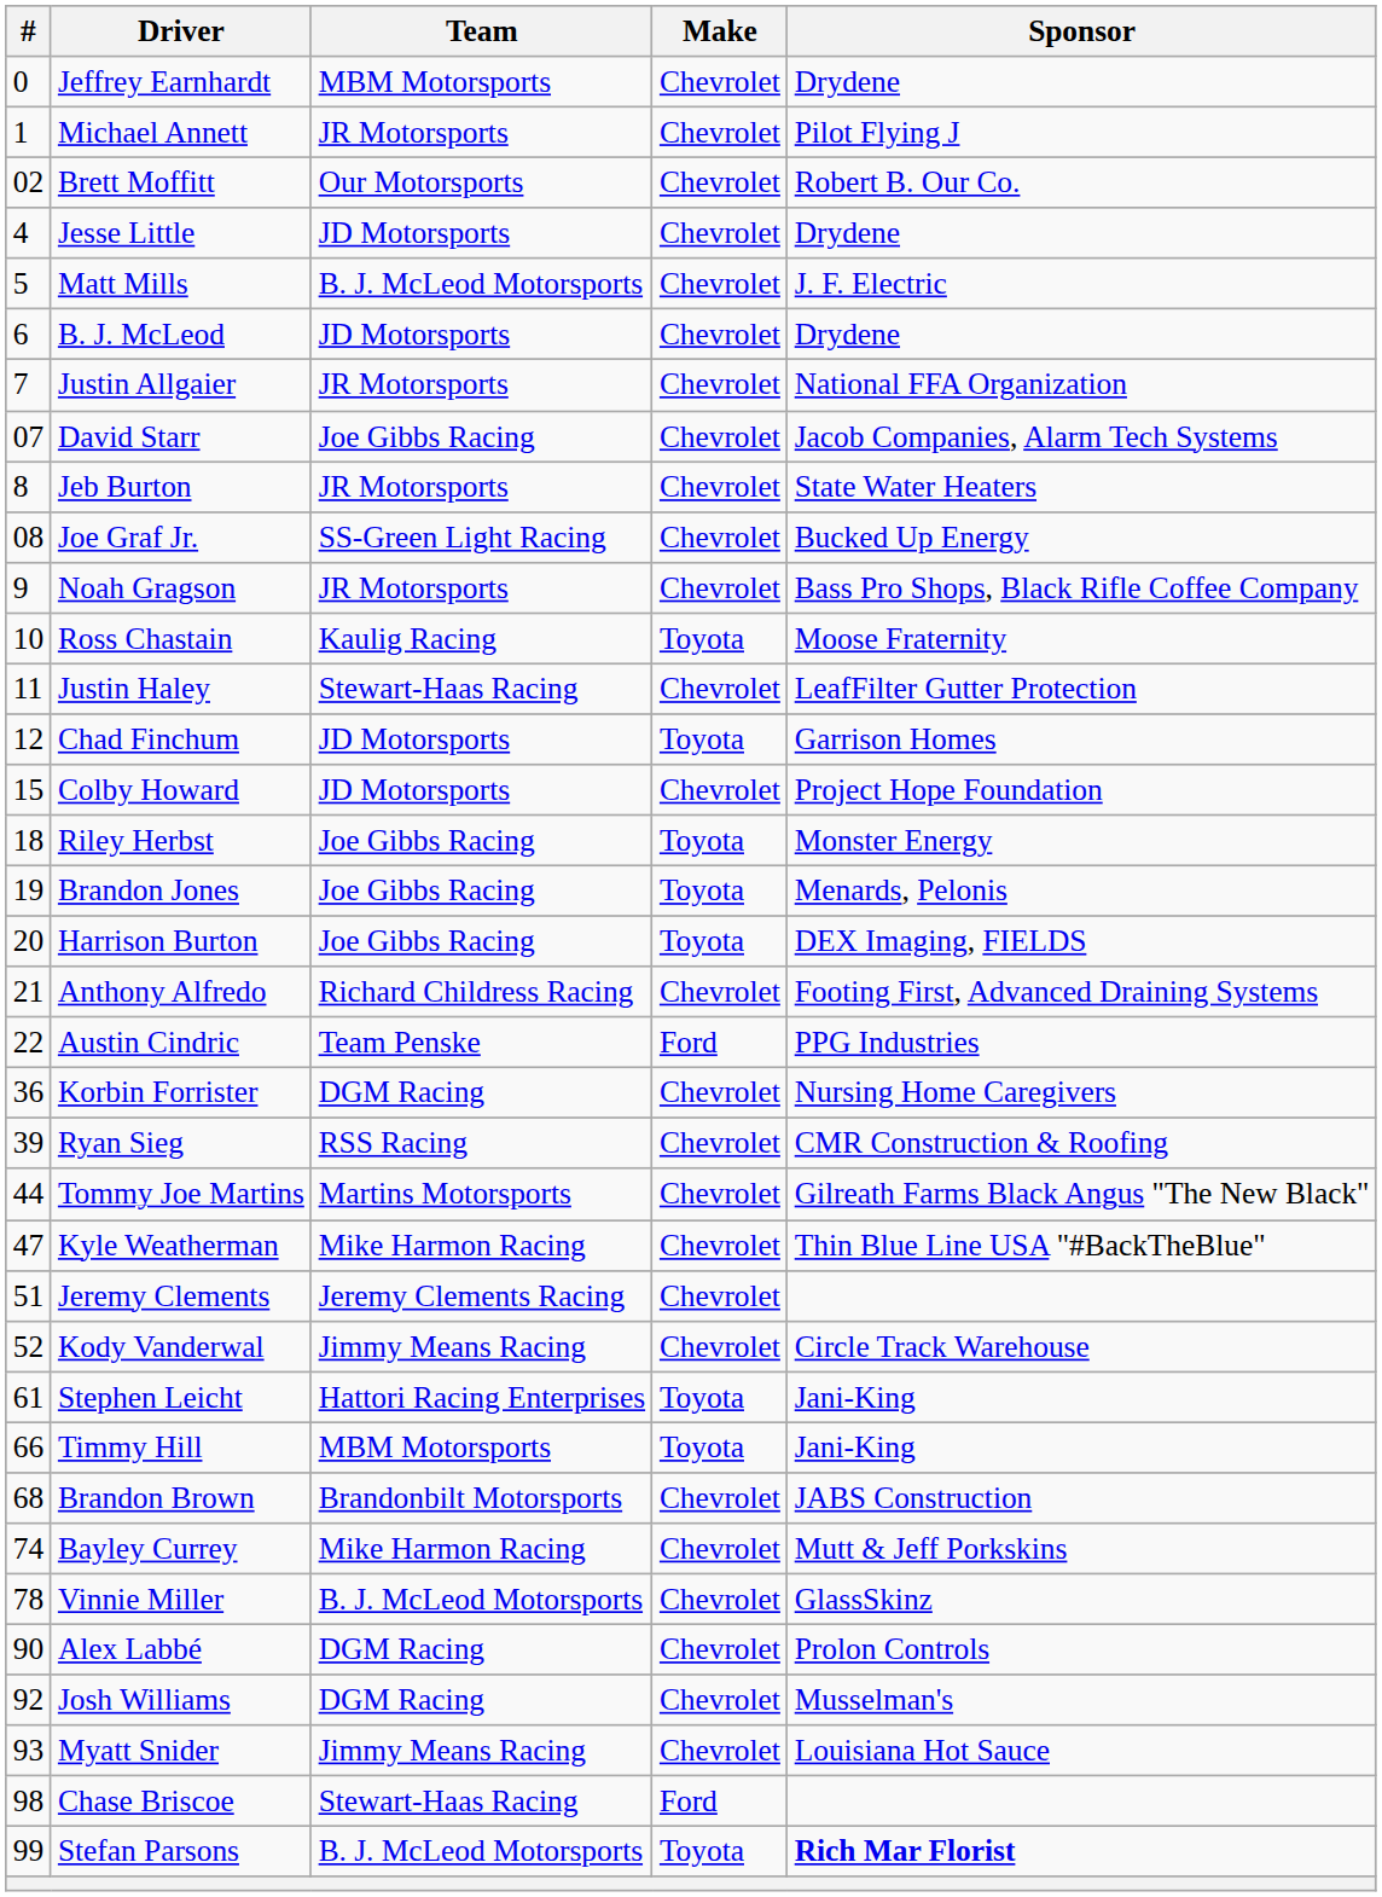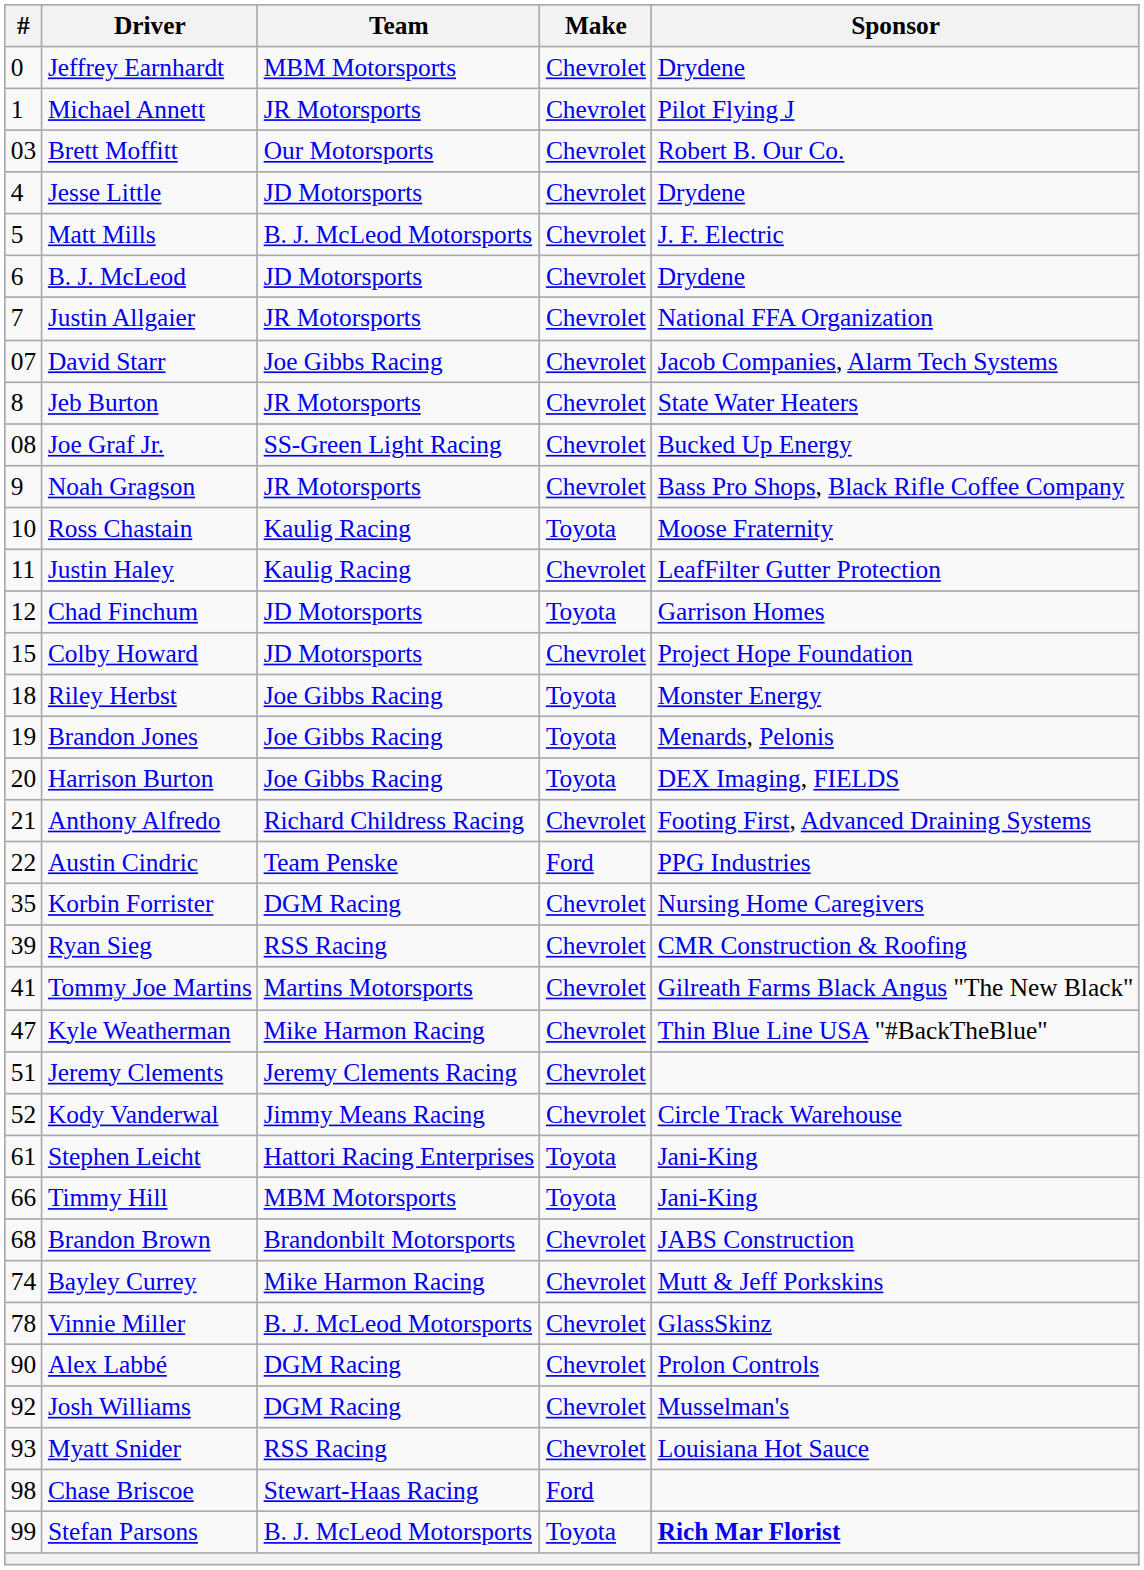Brett Moffitt | #: 02 -> 03
Justin Haley | Team: Stewart-Haas Racing -> Kaulig Racing
Korbin Forrister | #: 36 -> 35
Tommy Joe Martins | #: 44 -> 41
Myatt Snider | Team: Jimmy Means Racing -> RSS Racing
